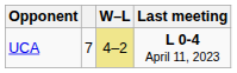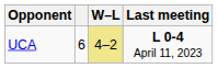UCA | column 2: 7 -> 6
